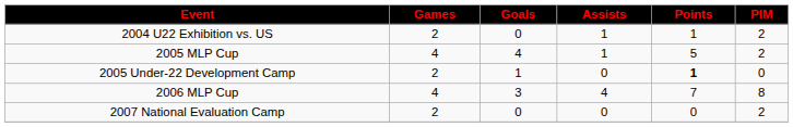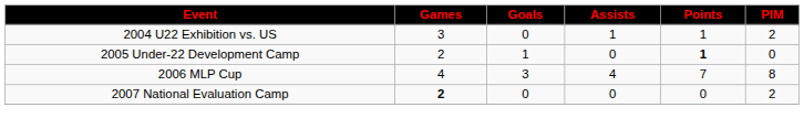2004 U22 Exhibition vs. US | Games: 2 -> 3
- row: 2005 MLP Cup | 4 | 4 | 1 | 5 | 2
2007 National Evaluation Camp | Games: normal -> bold
